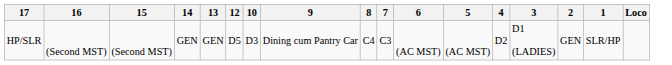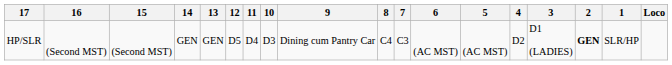+ column: 11 | D4
HP/SLR | 2: normal -> bold
